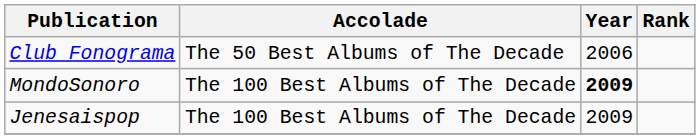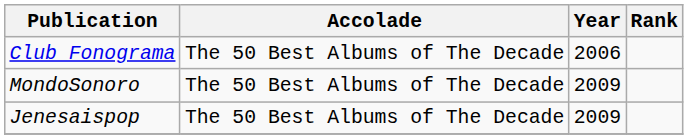MondoSonoro | Accolade: The 100 Best Albums of The Decade -> The 50 Best Albums of The Decade
MondoSonoro | Year: bold -> normal
Jenesaispop | Accolade: The 100 Best Albums of The Decade -> The 50 Best Albums of The Decade
